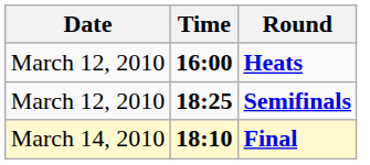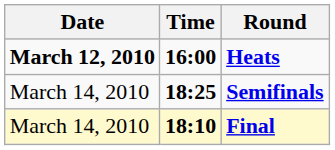Heats | Date: normal -> bold
Semifinals | Date: March 12, 2010 -> March 14, 2010
